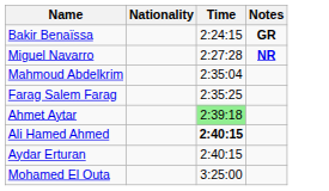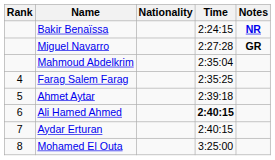+ column: Rank | 4 | 5 | 6 | 7 | 8
Bakir Benaïssa | Notes: GR -> NR
Miguel Navarro | Notes: NR -> GR
Ahmet Aytar | Time: lightgreen background -> no background
